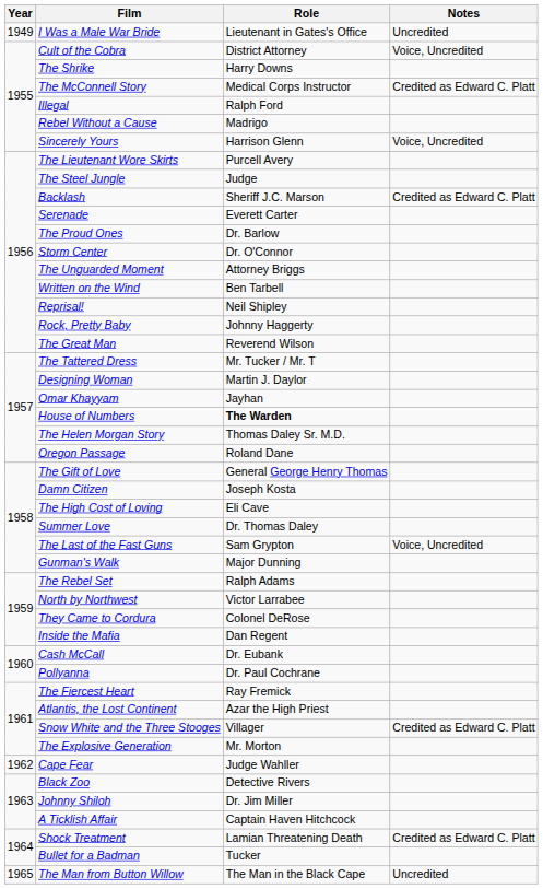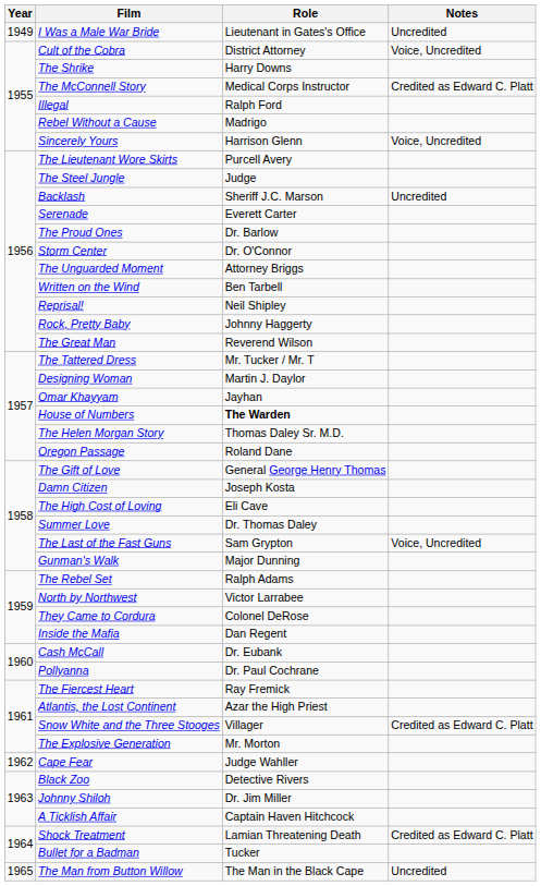Backlash | Notes: Credited as Edward C. Platt -> Uncredited
